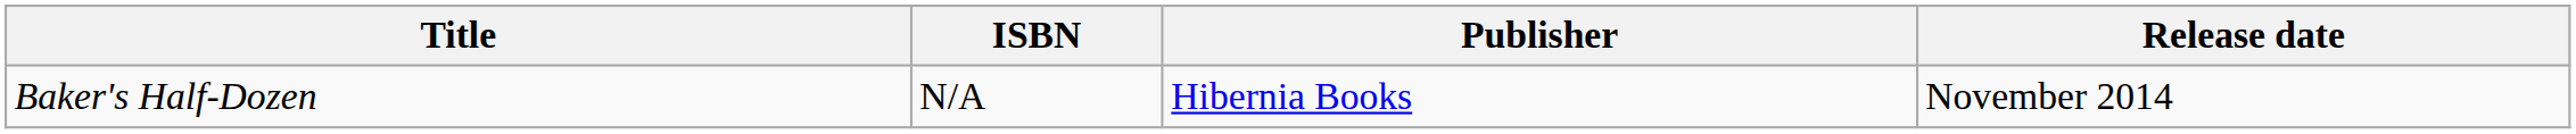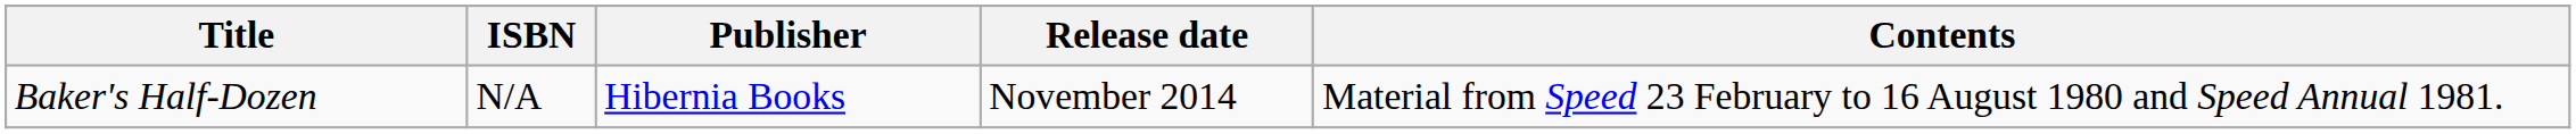+ column: Contents | Material from Speed 23 February to 16 August 1980 and Speed Annual 1981.
